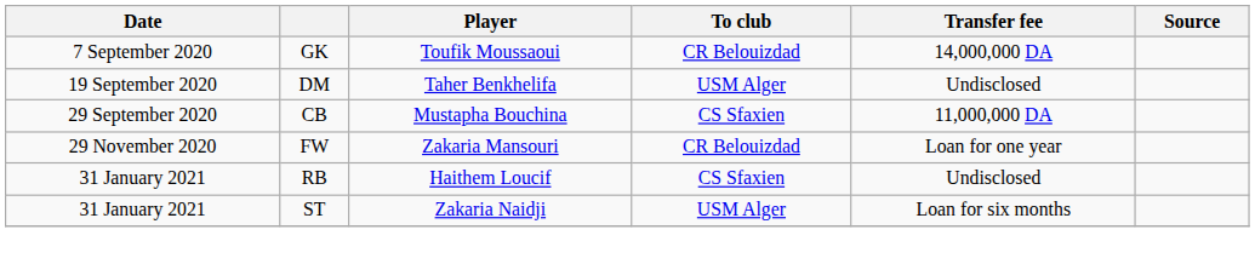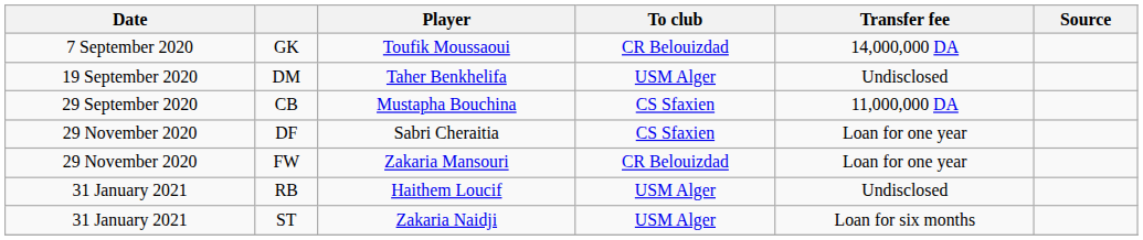+ row: 29 November 2020 | DF | Sabri Cheraitia | CS Sfaxien | Loan for one year
RB | To club: CS Sfaxien -> USM Alger
